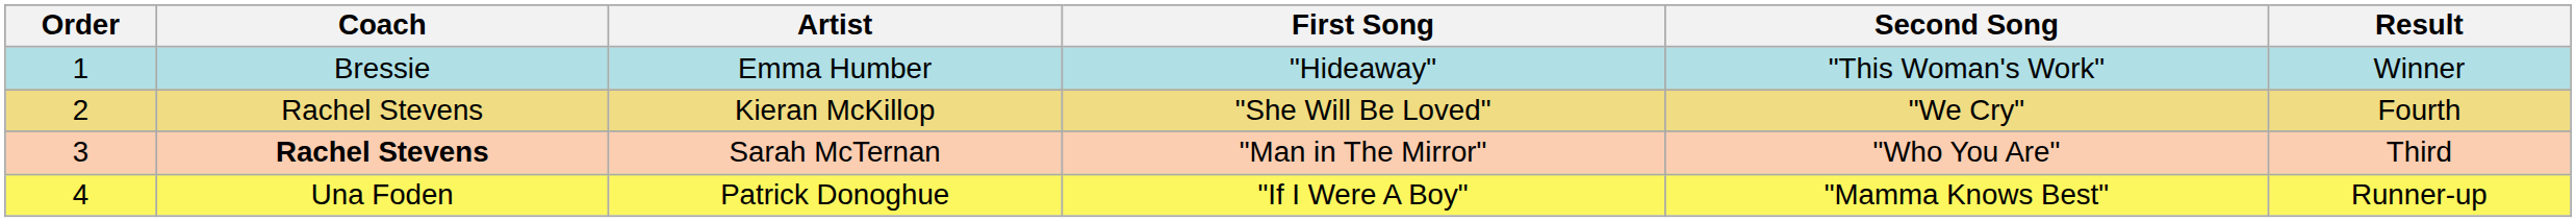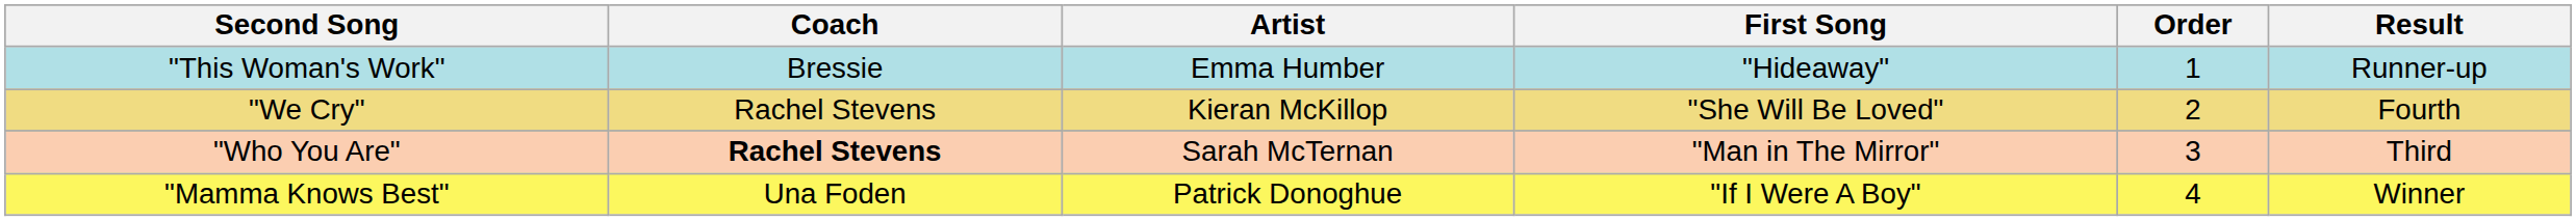columns swapped: Order <-> Second Song
Emma Humber | Result: Winner -> Runner-up
Patrick Donoghue | Result: Runner-up -> Winner
